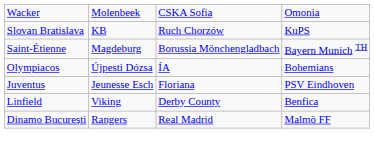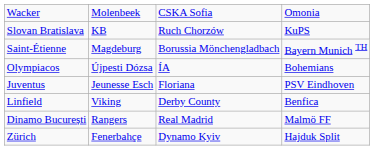+ row: Zürich | Fenerbahçe | Dynamo Kyiv | Hajduk Split
